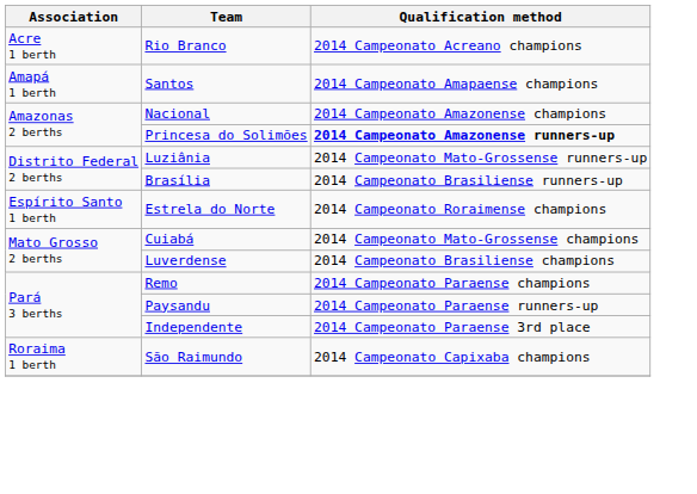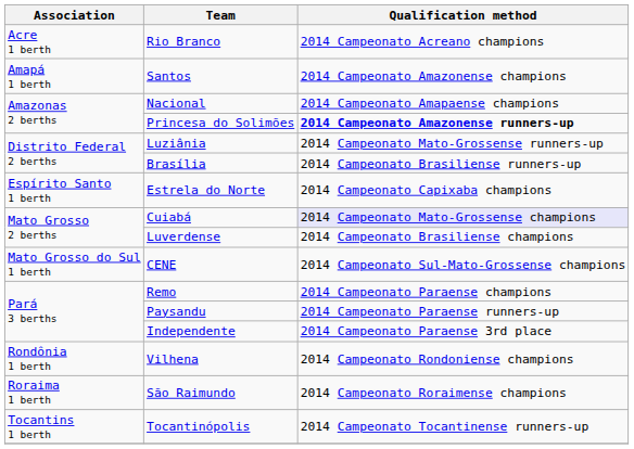Santos | Qualification method: 2014 Campeonato Amapaense champions -> 2014 Campeonato Amazonense champions
Nacional | Qualification method: 2014 Campeonato Amazonense champions -> 2014 Campeonato Amapaense champions
Estrela do Norte | Qualification method: 2014 Campeonato Roraimense champions -> 2014 Campeonato Capixaba champions
Cuiabá | Qualification method: no background -> lavender background
+ row: Mato Grosso do Sul 1 berth | CENE | 2014 Campeonato Sul-Mato-Grossense champions
+ row: Rondônia 1 berth | Vilhena | 2014 Campeonato Rondoniense champions
São Raimundo | Qualification method: 2014 Campeonato Capixaba champions -> 2014 Campeonato Roraimense champions
+ row: Tocantins 1 berth | Tocantinópolis | 2014 Campeonato Tocantinense runners-up
